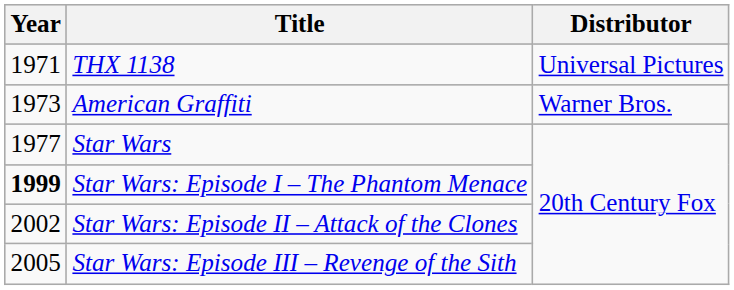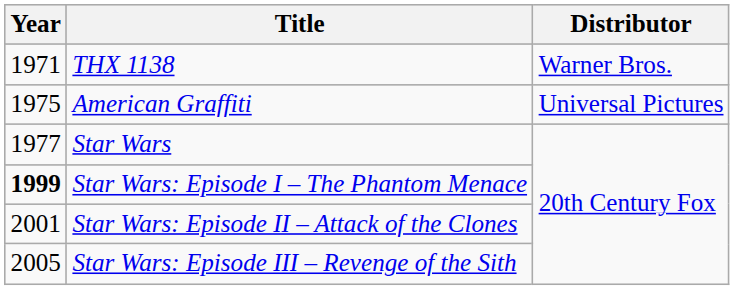THX 1138 | Distributor: Universal Pictures -> Warner Bros.
American Graffiti | Year: 1973 -> 1975
American Graffiti | Distributor: Warner Bros. -> Universal Pictures
Star Wars: Episode II – Attack of the Clones | Year: 2002 -> 2001
